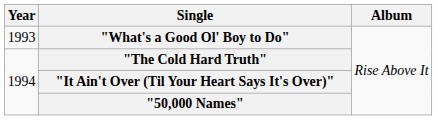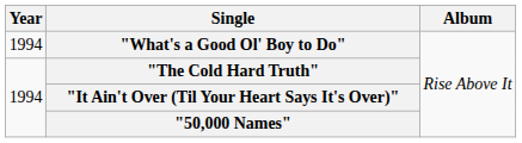"What's a Good Ol' Boy to Do" | Year: 1993 -> 1994
